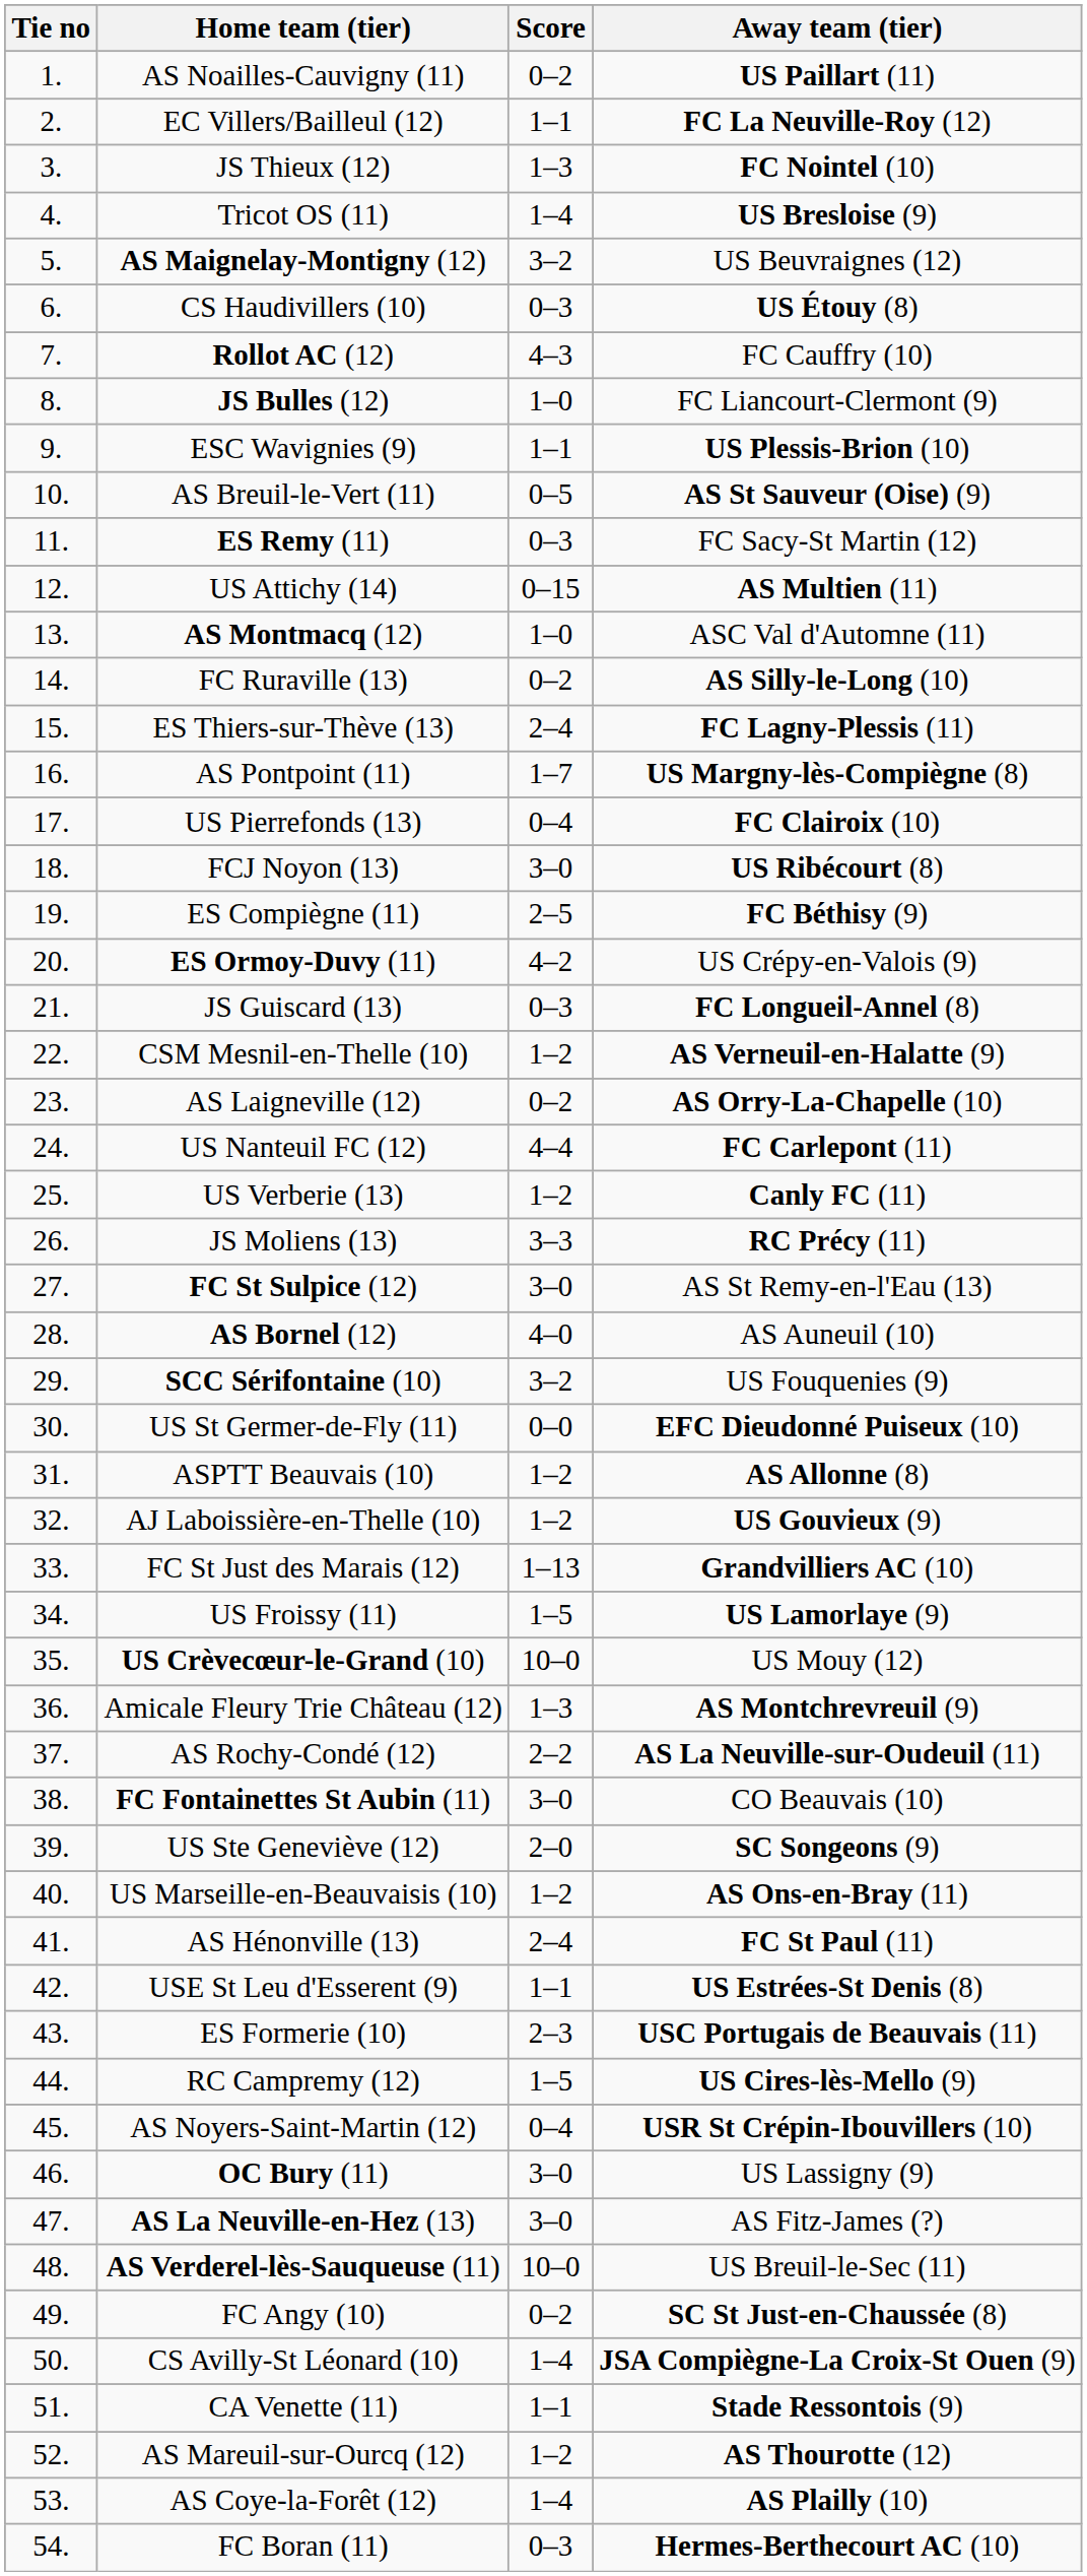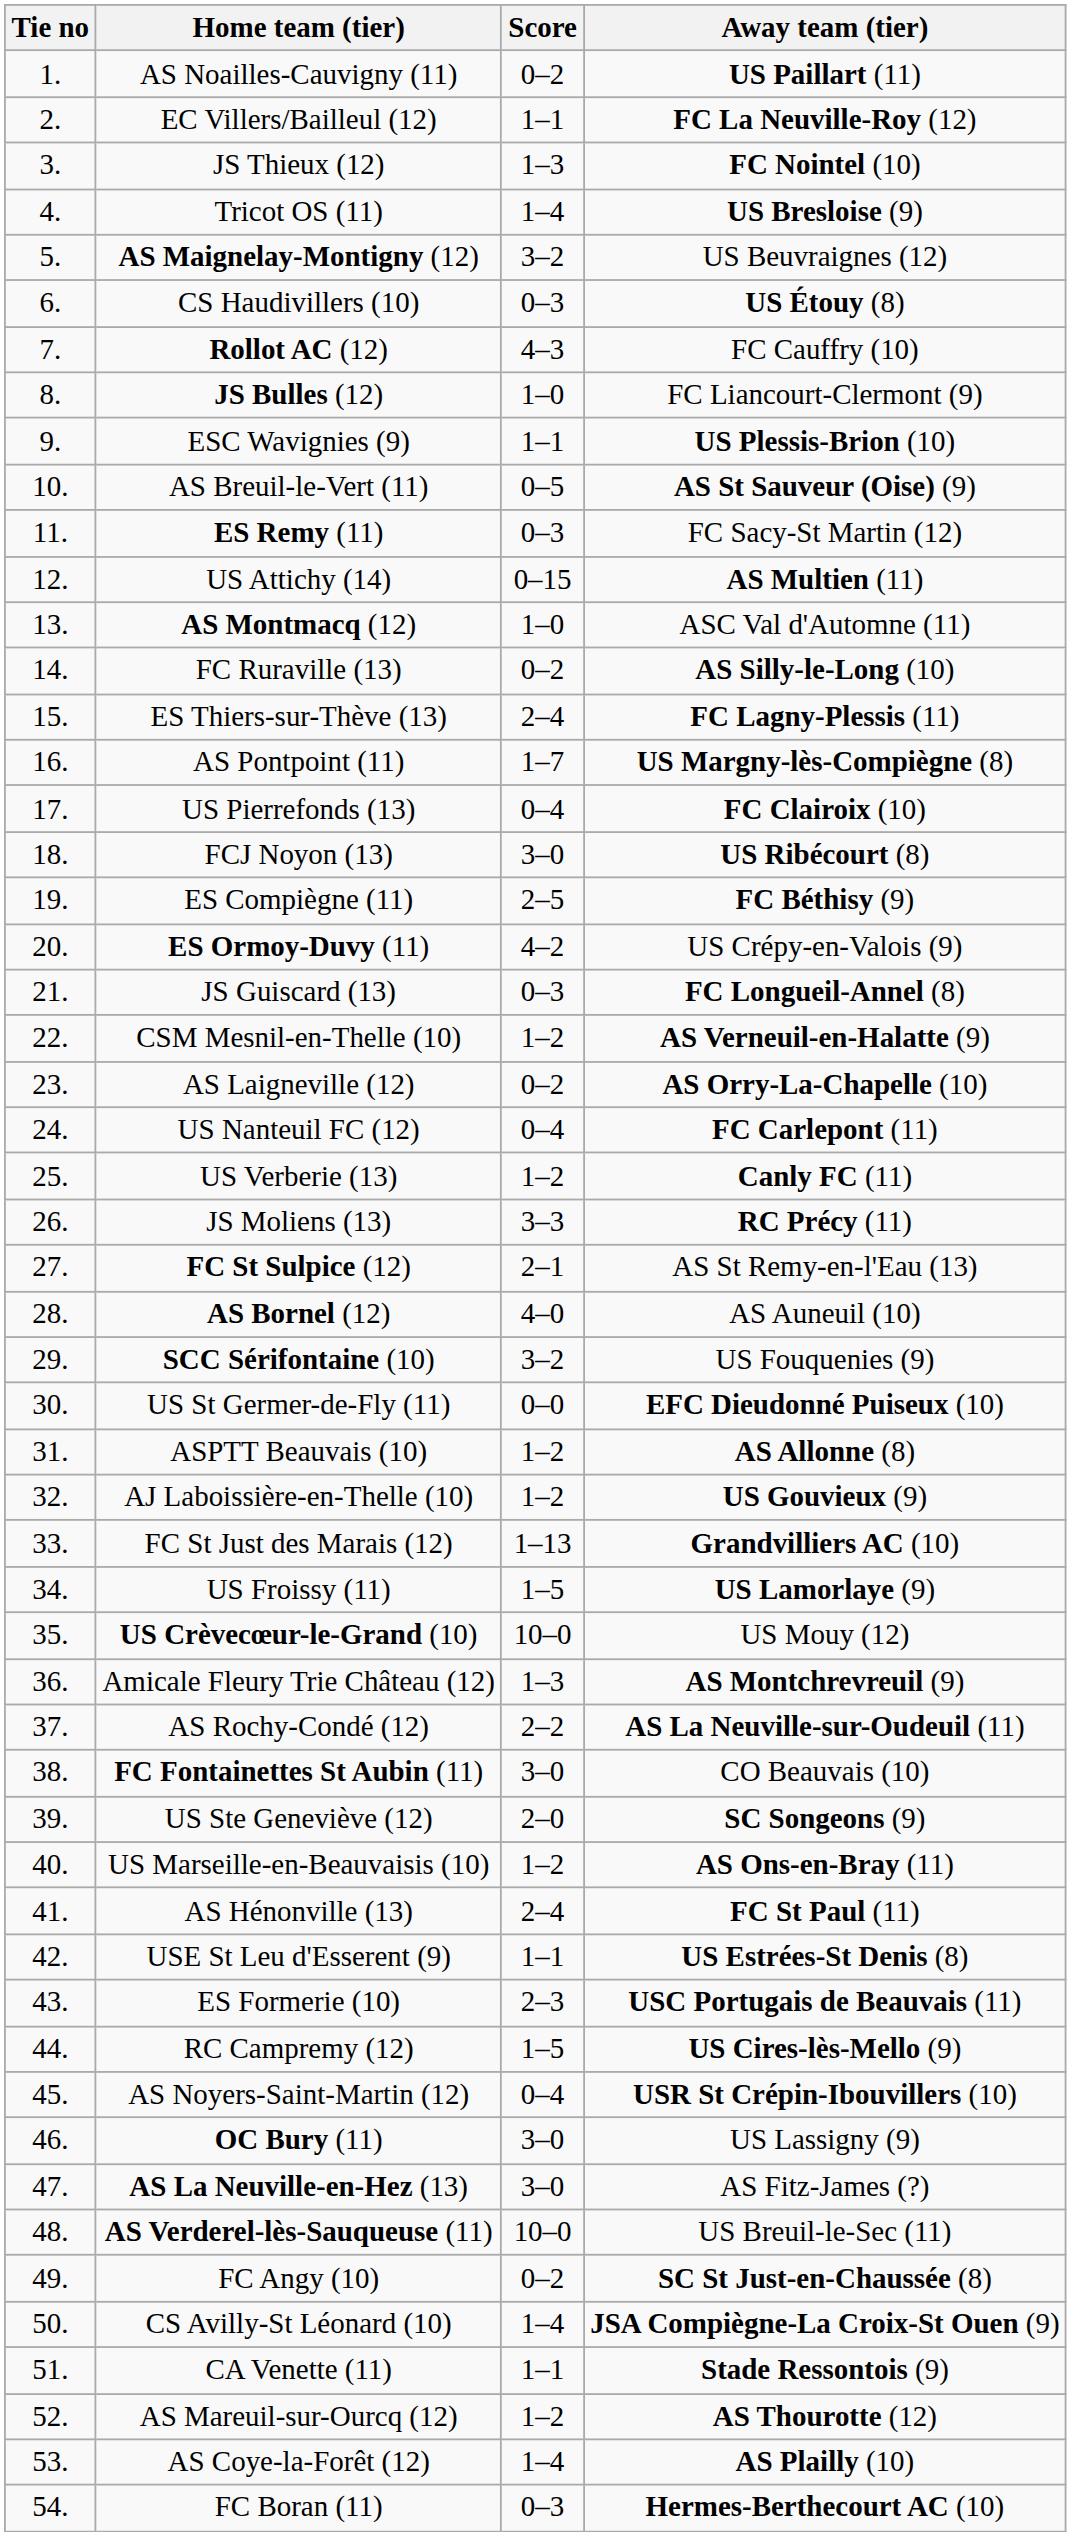US Nanteuil FC (12) | Score: 4–4 -> 0–4
FC St Sulpice (12) | Score: 3–0 -> 2–1
